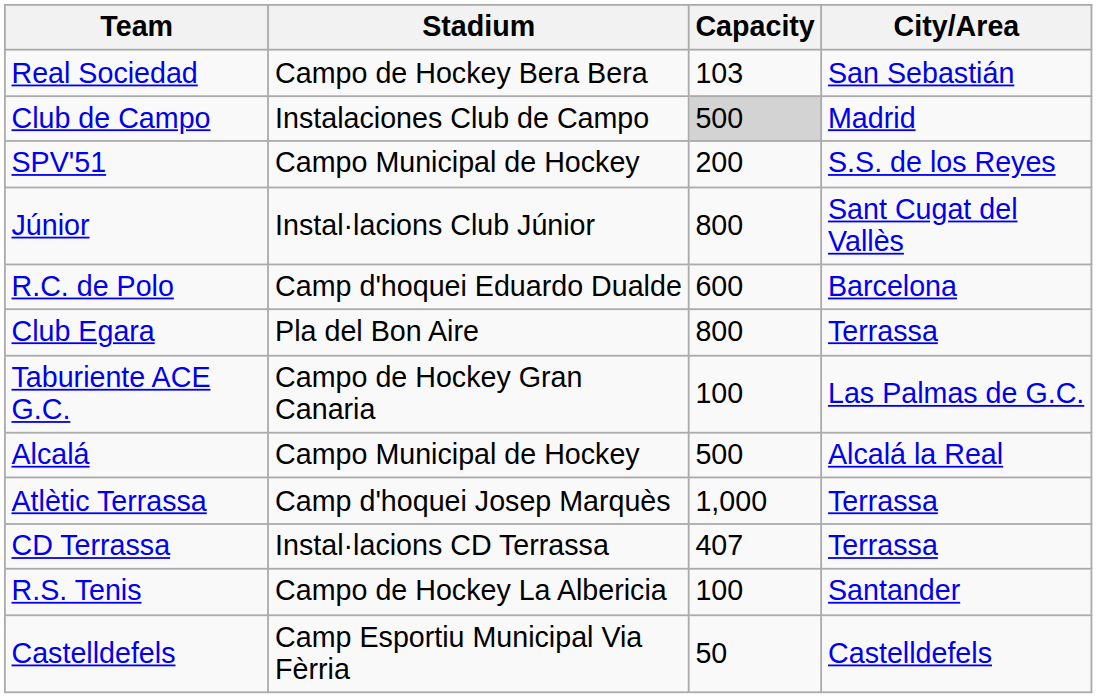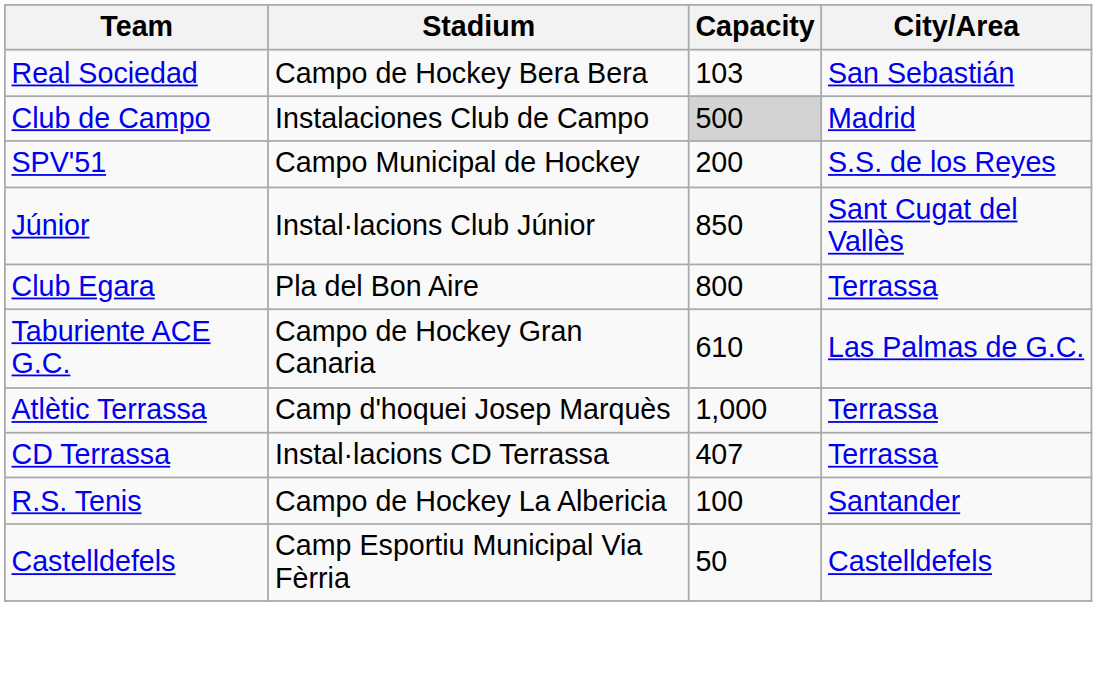Júnior | Capacity: 800 -> 850
- row: R.C. de Polo | Camp d'hoquei Eduardo Dualde | 600 | Barcelona
Taburiente ACE G.C. | Capacity: 100 -> 610
- row: Alcalá | Campo Municipal de Hockey | 500 | Alcalá la Real
